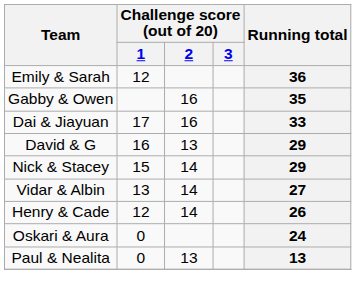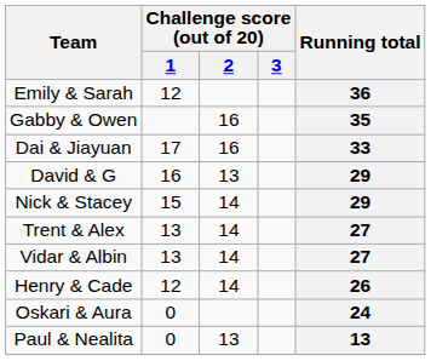+ row: Trent & Alex | 13 | 14 | 27
